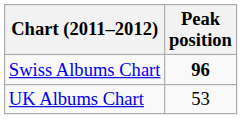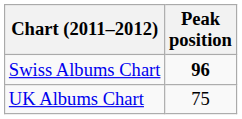UK Albums Chart | Peak position: 53 -> 75
